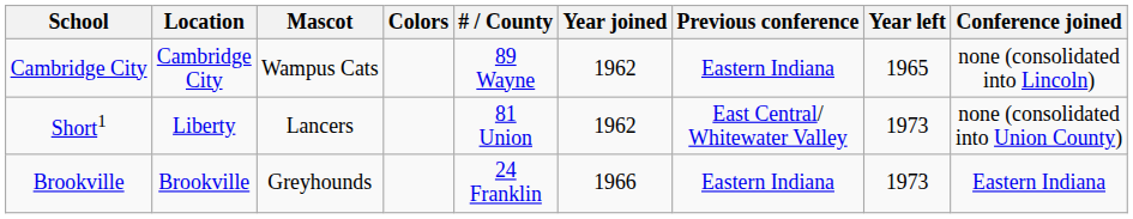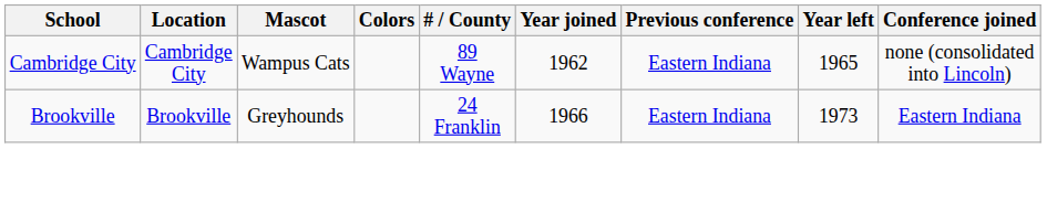- row: Short1 | Liberty | Lancers | 81 Union | 1962 | East Central/ Whitewater Valley | 1973 | none (consolidated into Union County)
